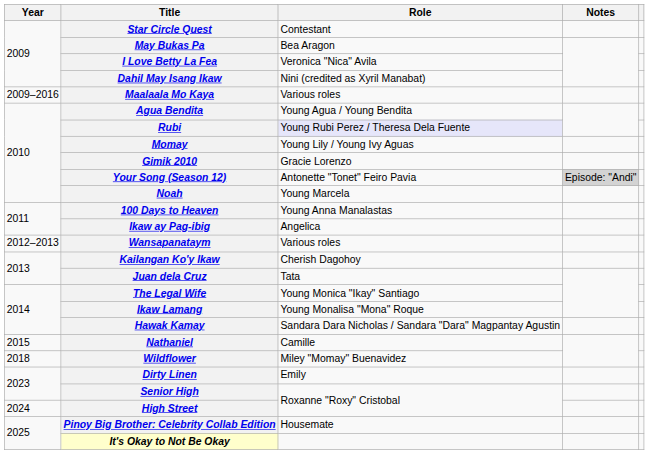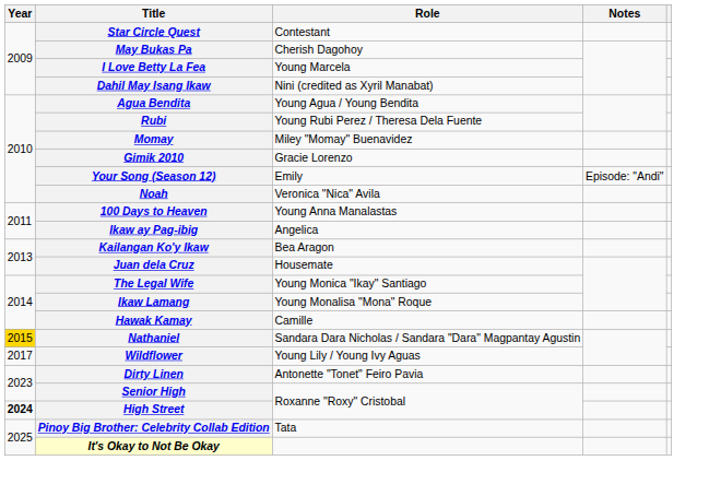May Bukas Pa | Role: Bea Aragon -> Cherish Dagohoy
I Love Betty La Fea | Role: Veronica "Nica" Avila -> Young Marcela
- row: 2009–2016 | Maalaala Mo Kaya | Various roles
Rubi | Role: lavender background -> no background
Momay | Role: Young Lily / Young Ivy Aguas -> Miley "Momay" Buenavidez
Your Song (Season 12) | Role: Antonette "Tonet" Feiro Pavia -> Emily
Your Song (Season 12) | Notes: lightgrey background -> no background
Noah | Role: Young Marcela -> Veronica "Nica" Avila
- row: 2012–2013 | Wansapanataym | Various roles
Kailangan Ko'y Ikaw | Role: Cherish Dagohoy -> Bea Aragon
Juan dela Cruz | Role: Tata -> Housemate
Hawak Kamay | Role: Sandara Dara Nicholas / Sandara "Dara" Magpantay Agustin -> Camille
Nathaniel | Year: no background -> gold background
Nathaniel | Role: Camille -> Sandara Dara Nicholas / Sandara "Dara" Magpantay Agustin
Wildflower | Year: 2018 -> 2017
Wildflower | Role: Miley "Momay" Buenavidez -> Young Lily / Young Ivy Aguas
Dirty Linen | Role: Emily -> Antonette "Tonet" Feiro Pavia
High Street | Year: normal -> bold
Pinoy Big Brother: Celebrity Collab Edition | Role: Housemate -> Tata
